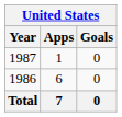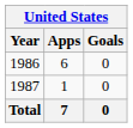rows swapped: 1986 <-> 1987
